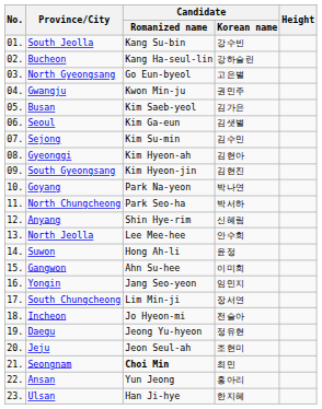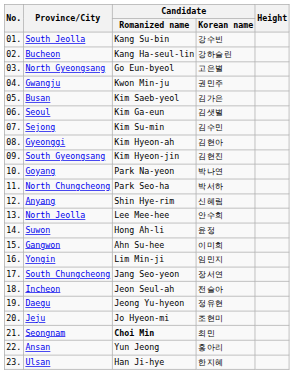Yongin | Candidate / Romanized name: Jang Seo-yeon -> Lim Min-ji
South Chungcheong | Candidate / Romanized name: Lim Min-ji -> Jang Seo-yeon
Incheon | Candidate / Romanized name: Jo Hyeon-mi -> Jeon Seul-ah
Jeju | Candidate / Romanized name: Jeon Seul-ah -> Jo Hyeon-mi
